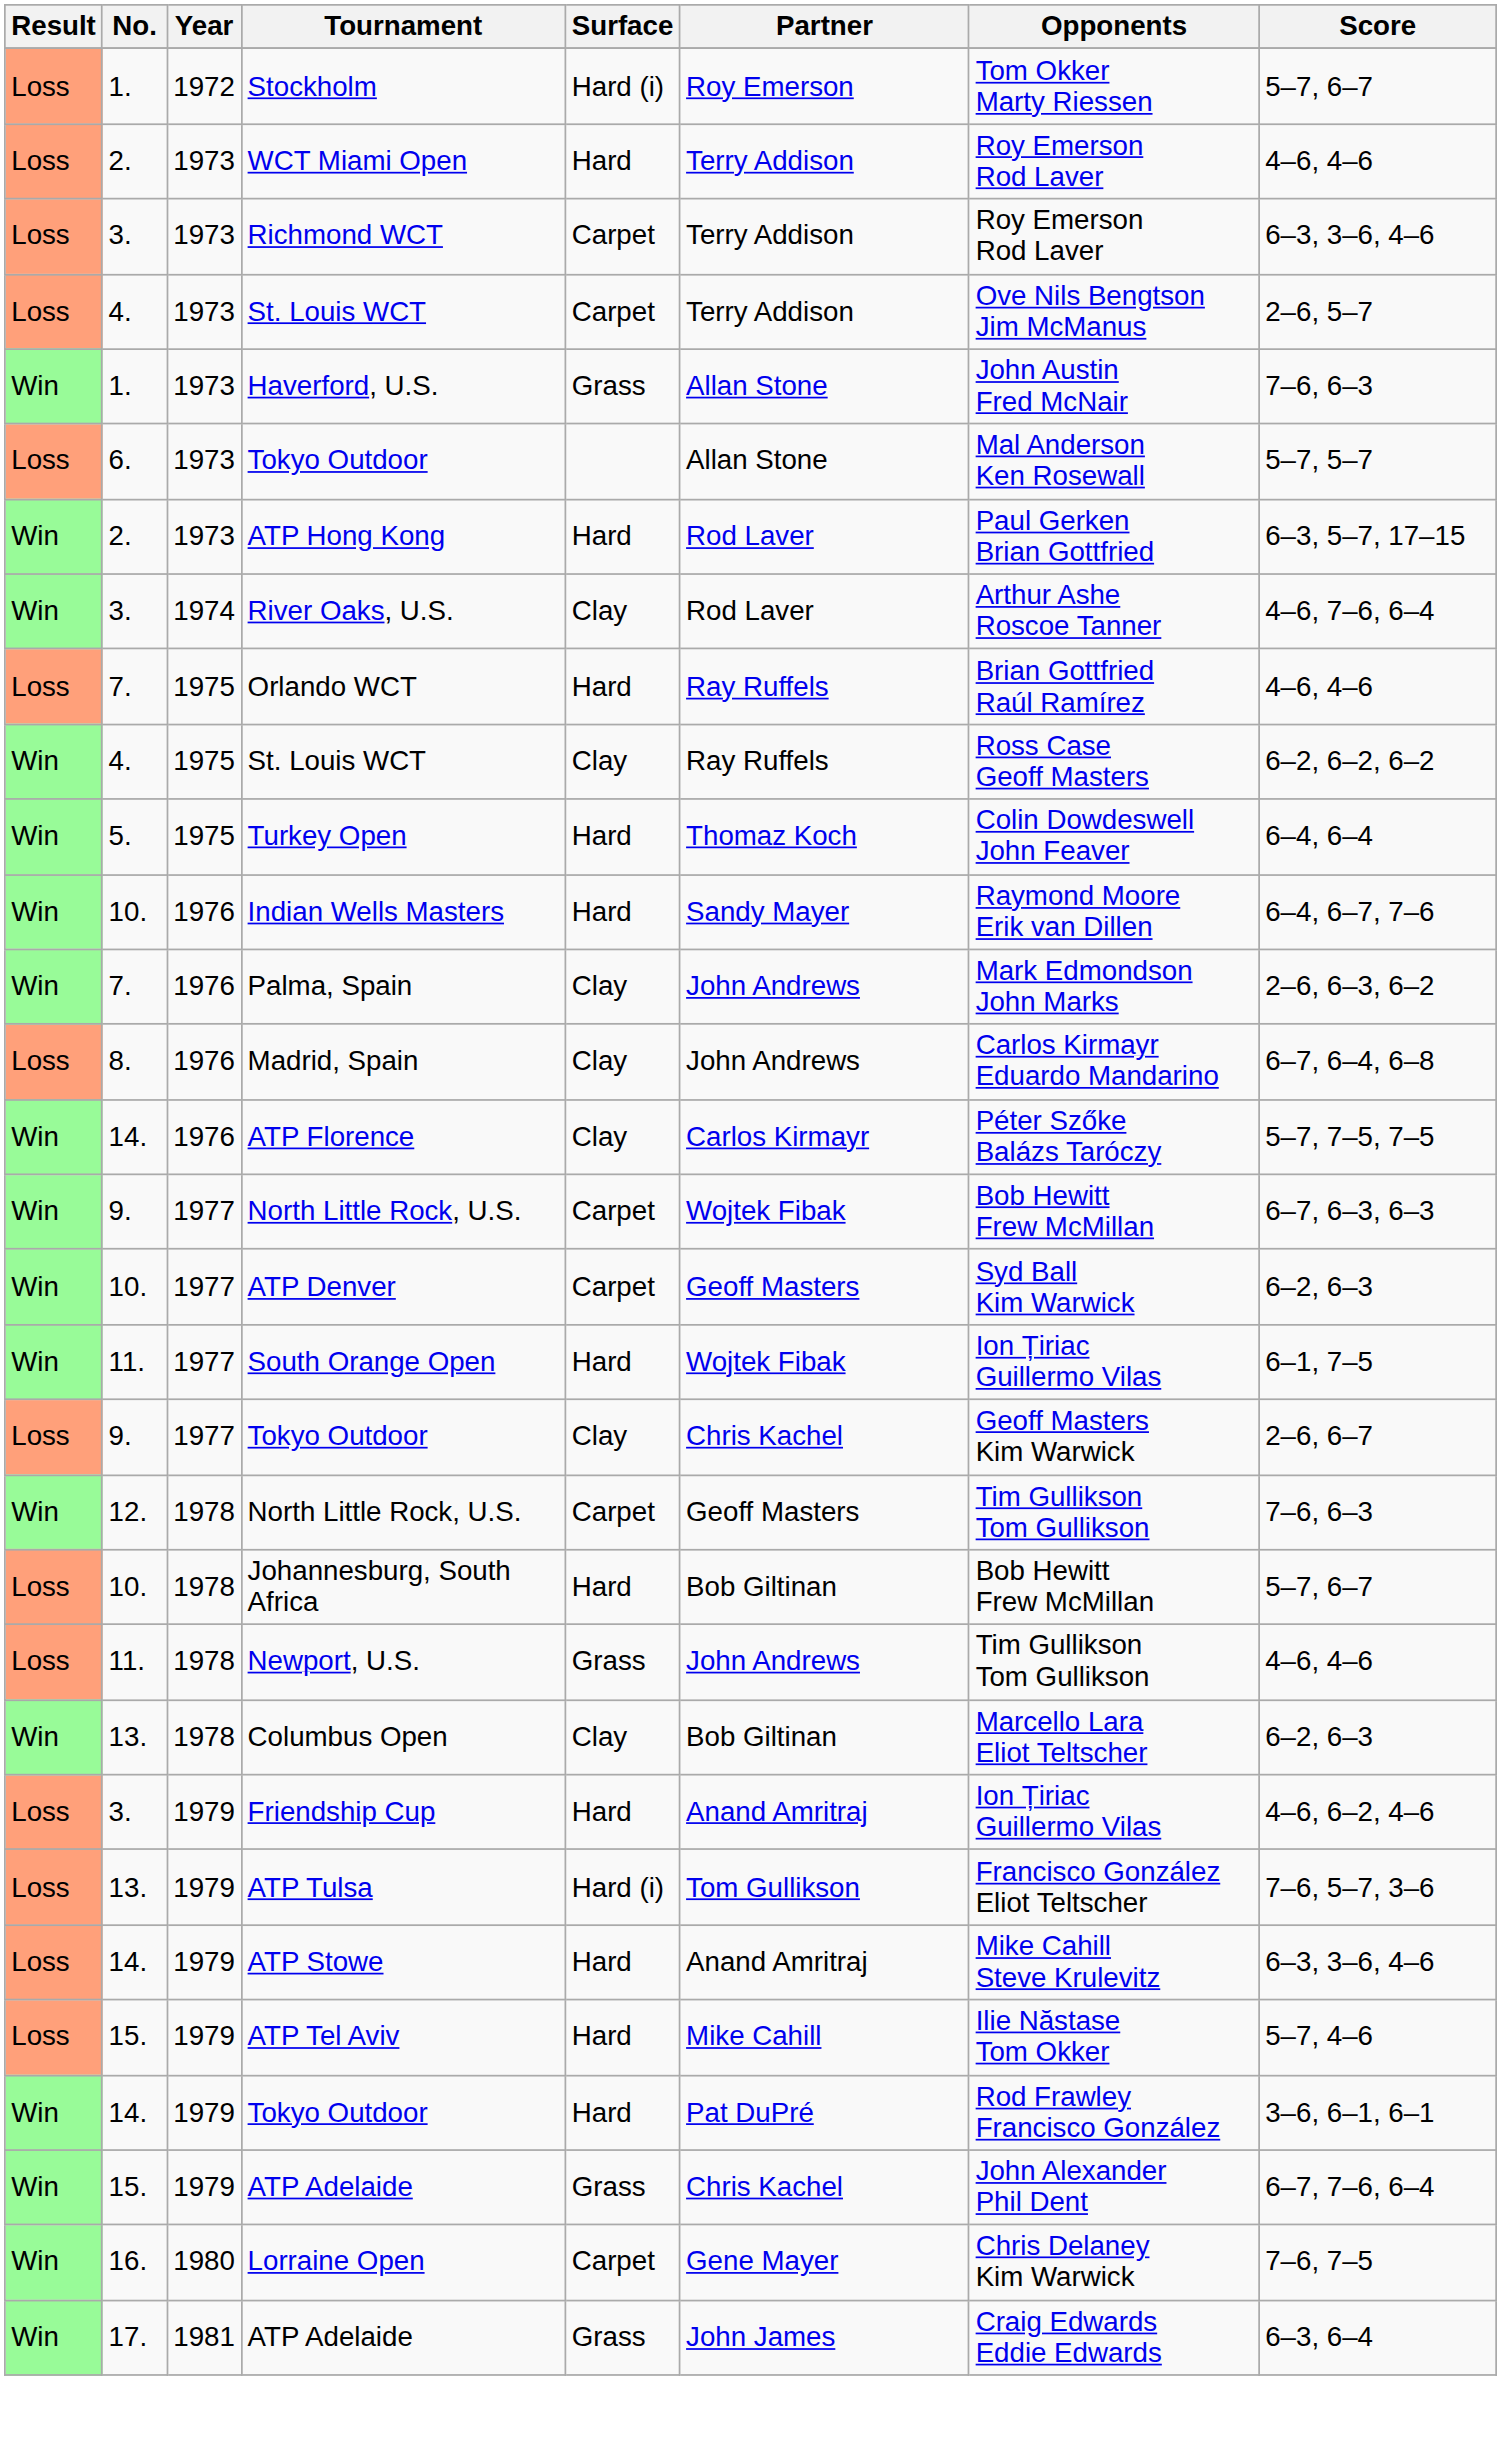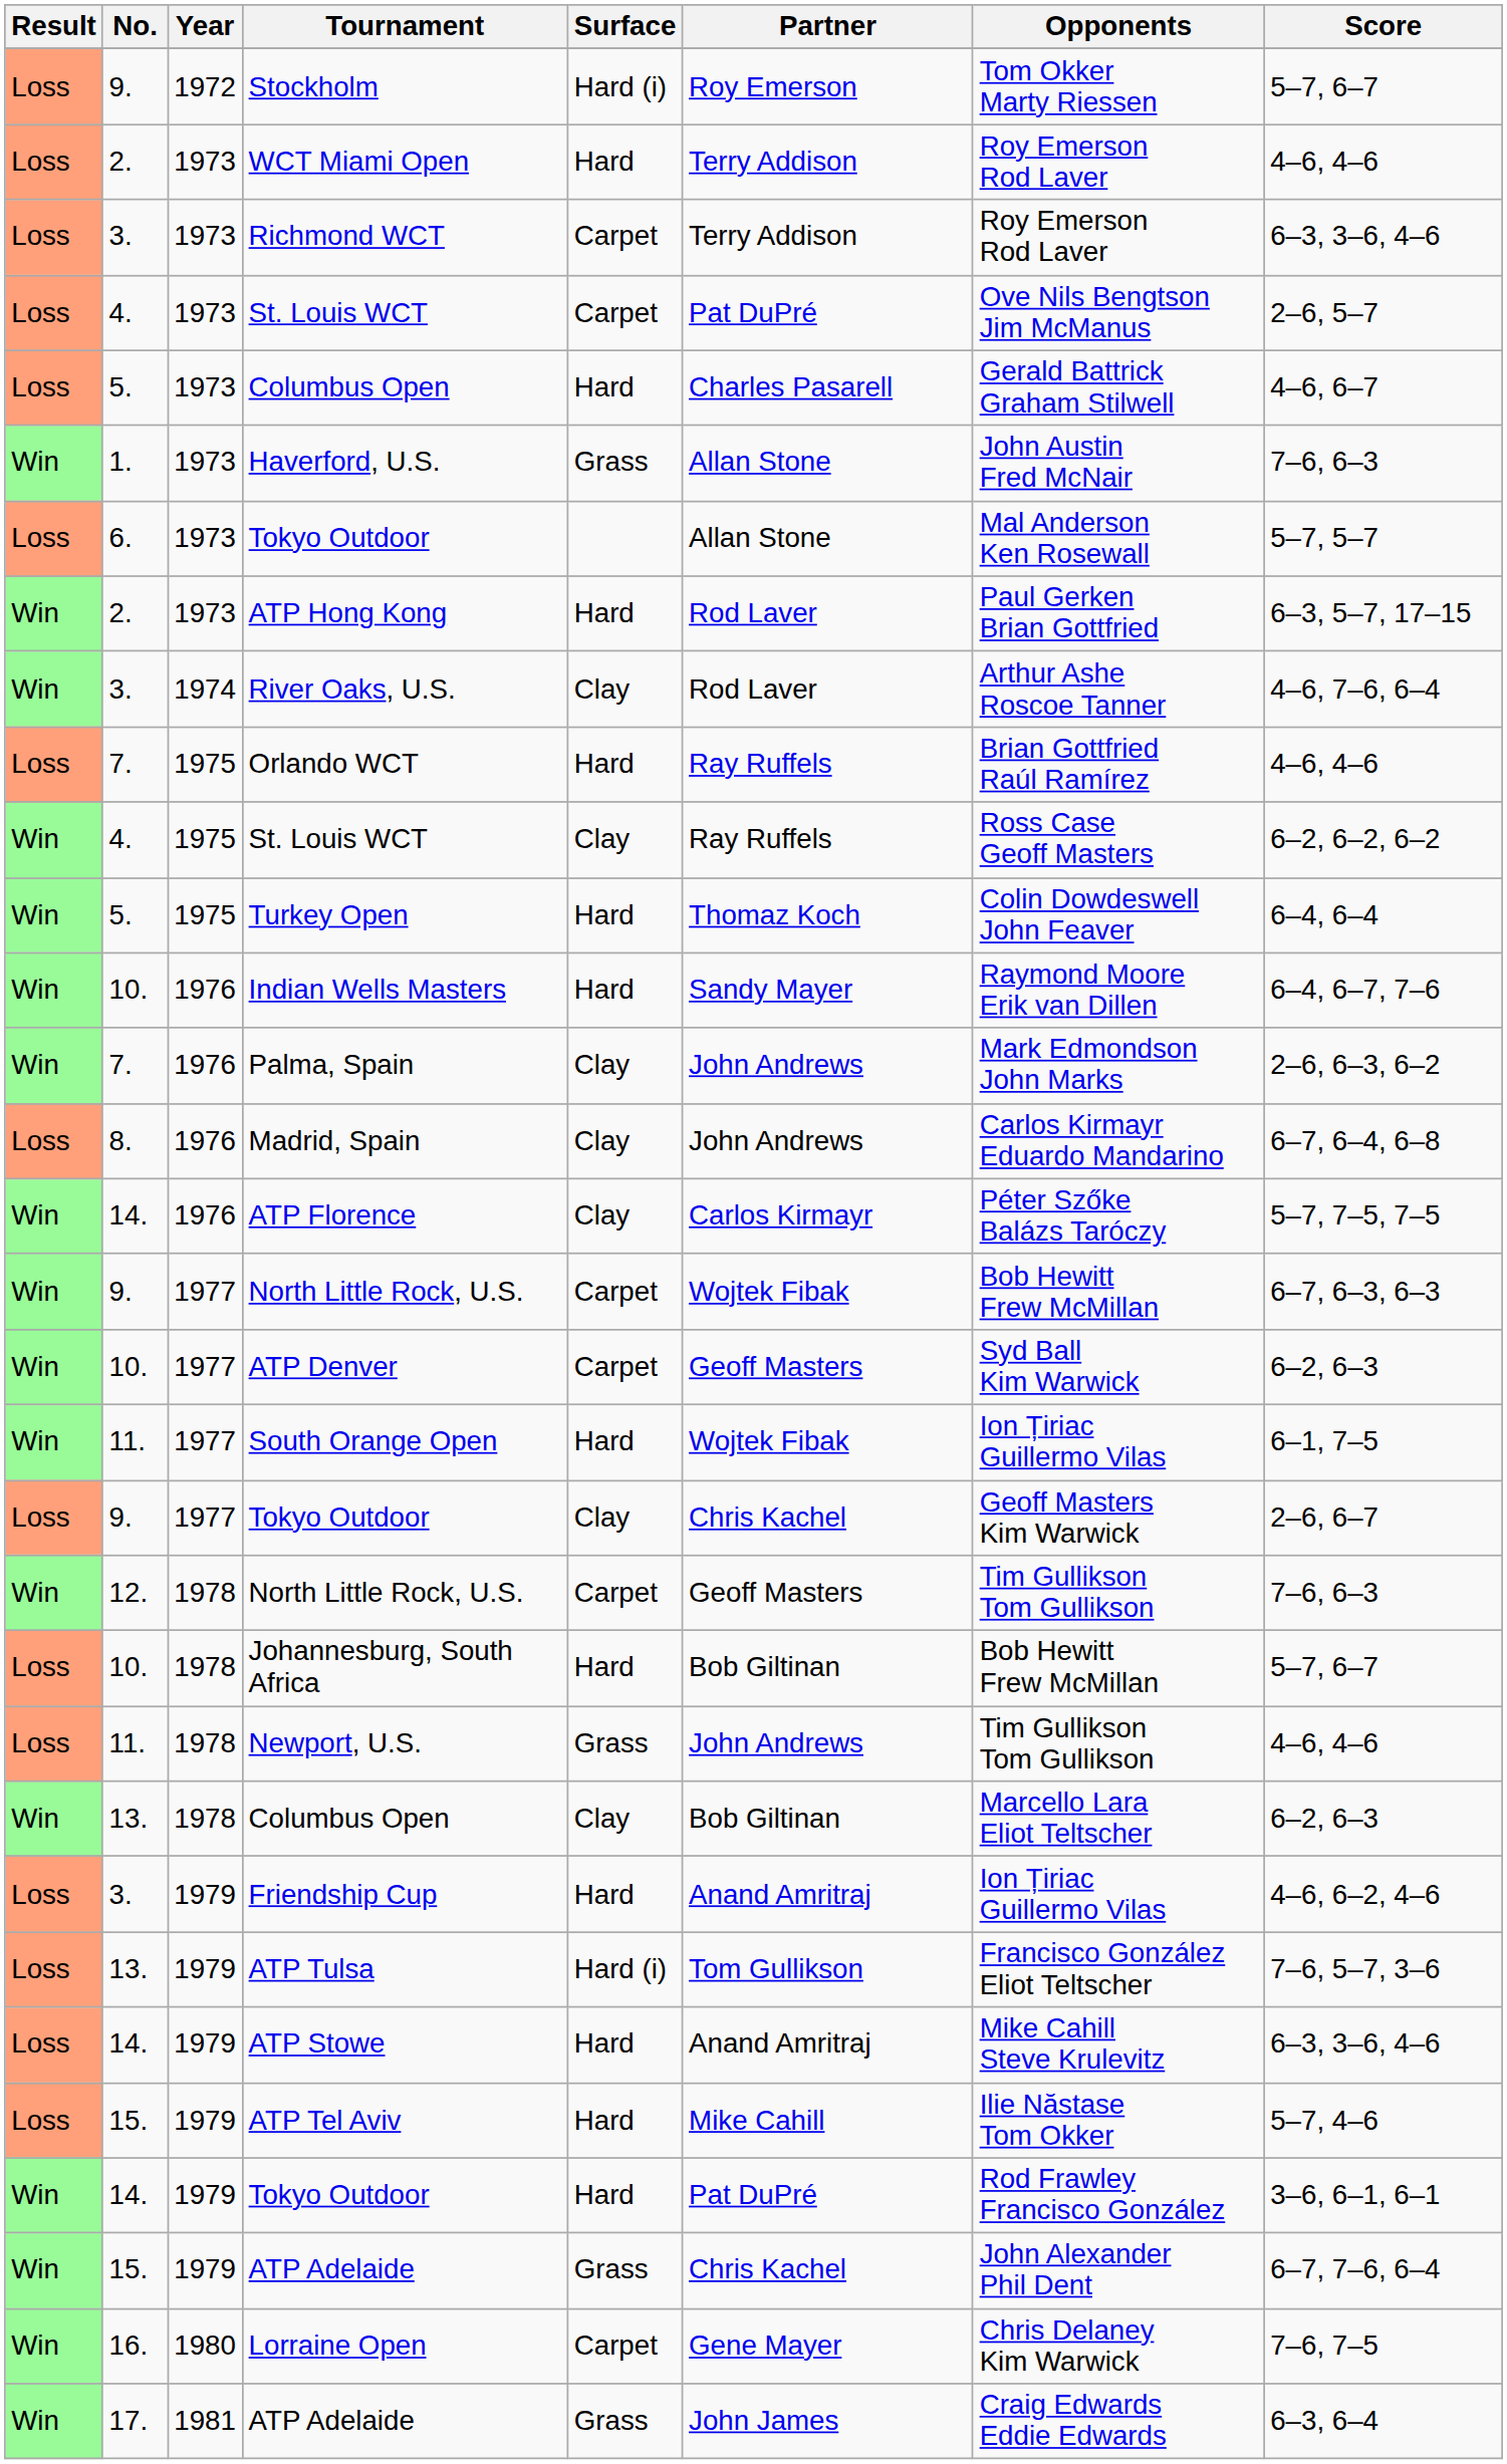Stockholm | No.: 1. -> 9.
1973 / St. Louis WCT | Partner: Terry Addison -> Pat DuPré
+ row: Loss | 5. | 1973 | Columbus Open | Hard | Charles Pasarell | Gerald Battrick Graham Stilwell | 4–6, 6–7
